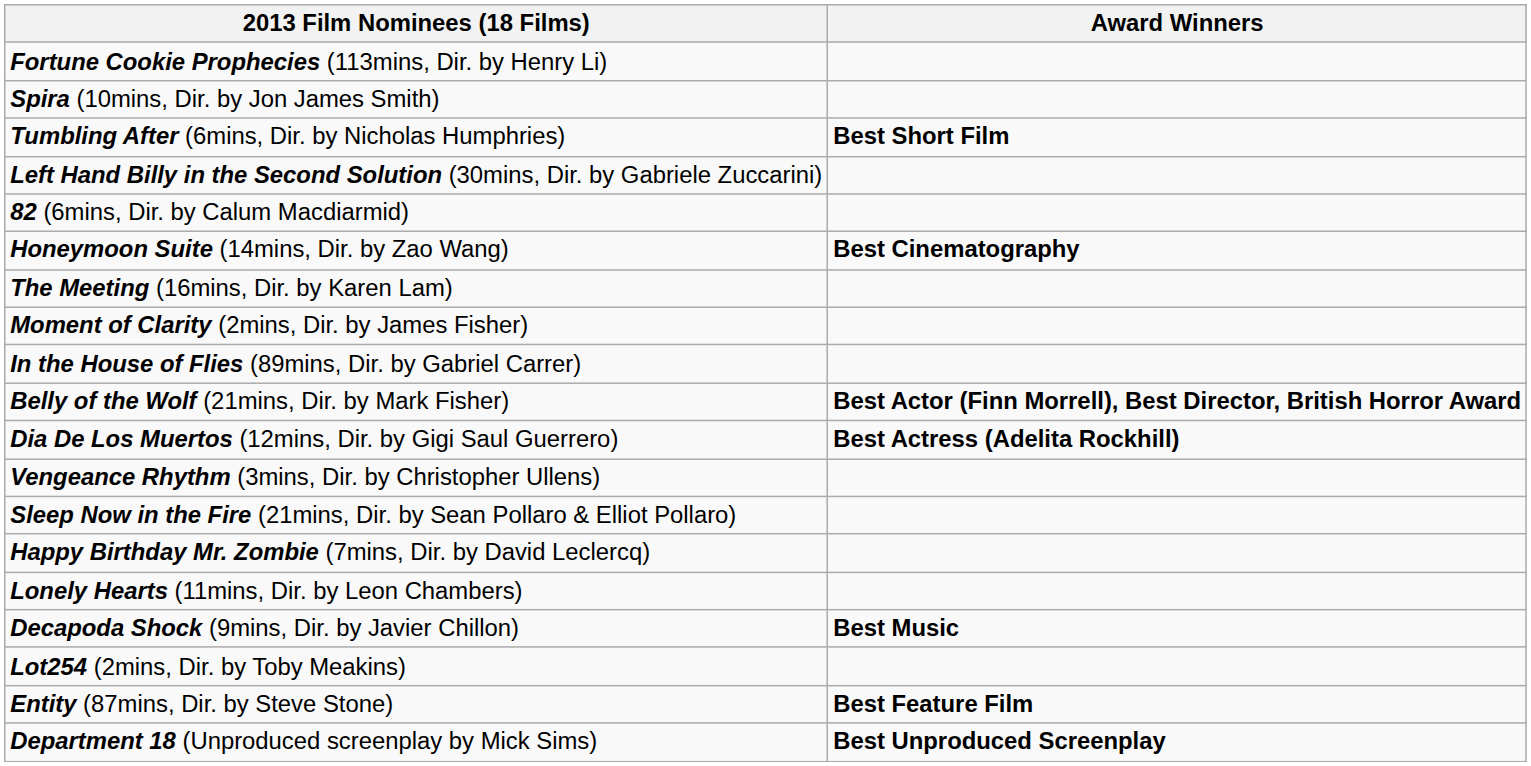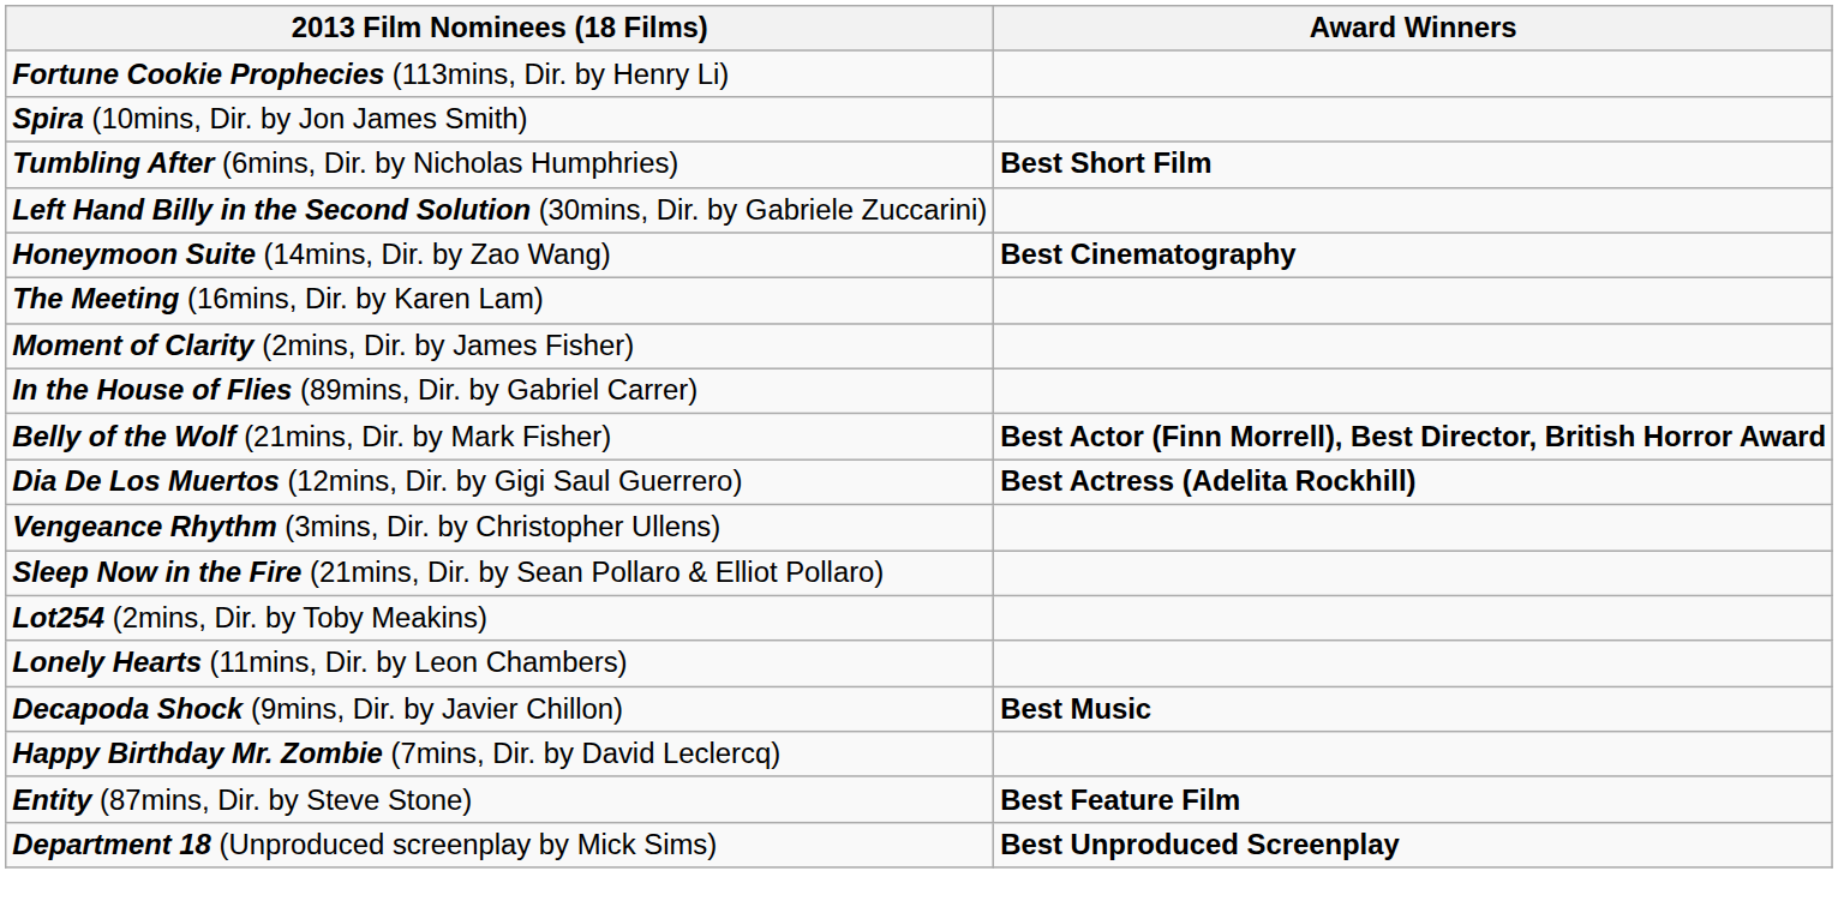- row: 82 (6mins, Dir. by Calum Macdiarmid)
rows swapped: Happy Birthday Mr. Zombie (7mins, Dir. by David Leclercq) <-> Lot254 (2mins, Dir. by Toby Meakins)
